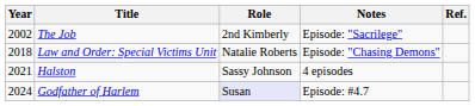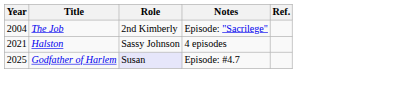The Job | Year: 2002 -> 2004
- row: 2018 | Law and Order: Special Victims Unit | Natalie Roberts | Episode: "Chasing Demons"
Godfather of Harlem | Year: 2024 -> 2025
